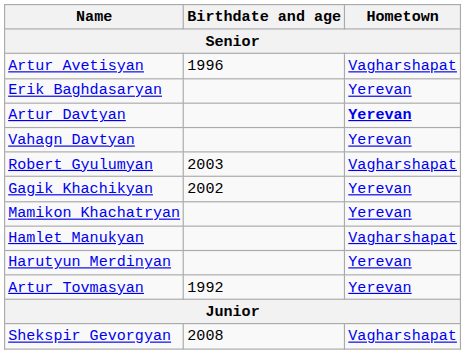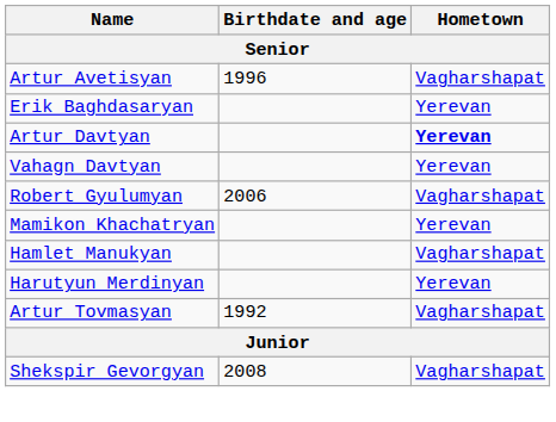Robert Gyulumyan | Birthdate and age: 2003 -> 2006
- row: Gagik Khachikyan | 2002 | Yerevan
Artur Tovmasyan | Hometown: Yerevan -> Vagharshapat
